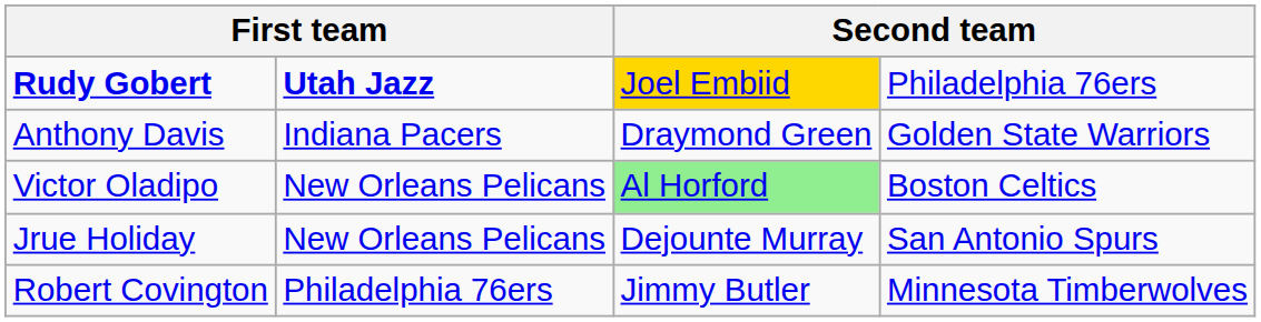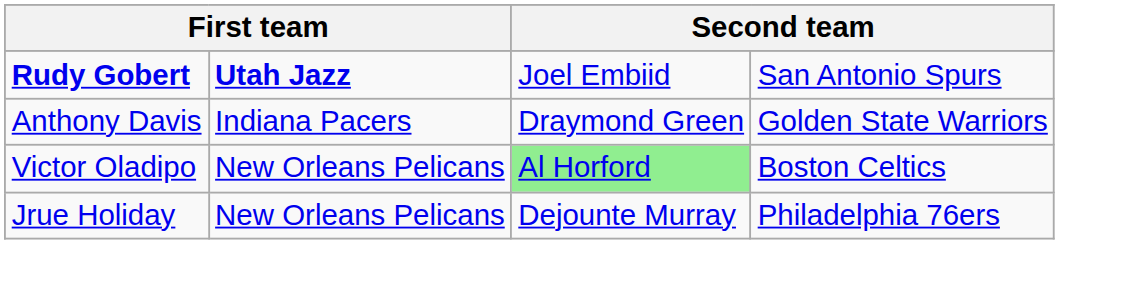Rudy Gobert | column 3: gold background -> no background
Rudy Gobert | column 4: Philadelphia 76ers -> San Antonio Spurs
Jrue Holiday | column 4: San Antonio Spurs -> Philadelphia 76ers
- row: Robert Covington | Philadelphia 76ers | Jimmy Butler | Minnesota Timberwolves
